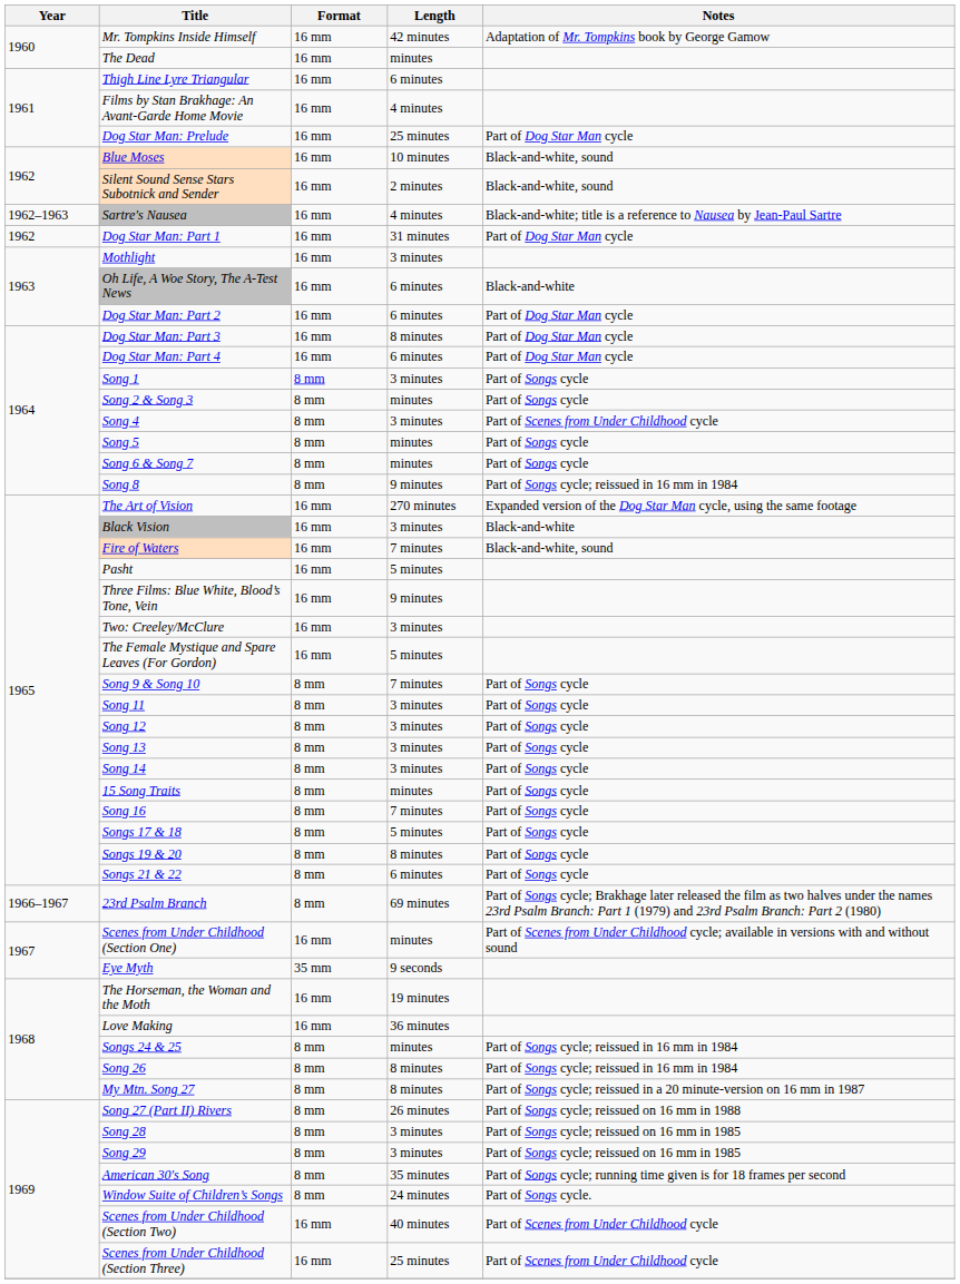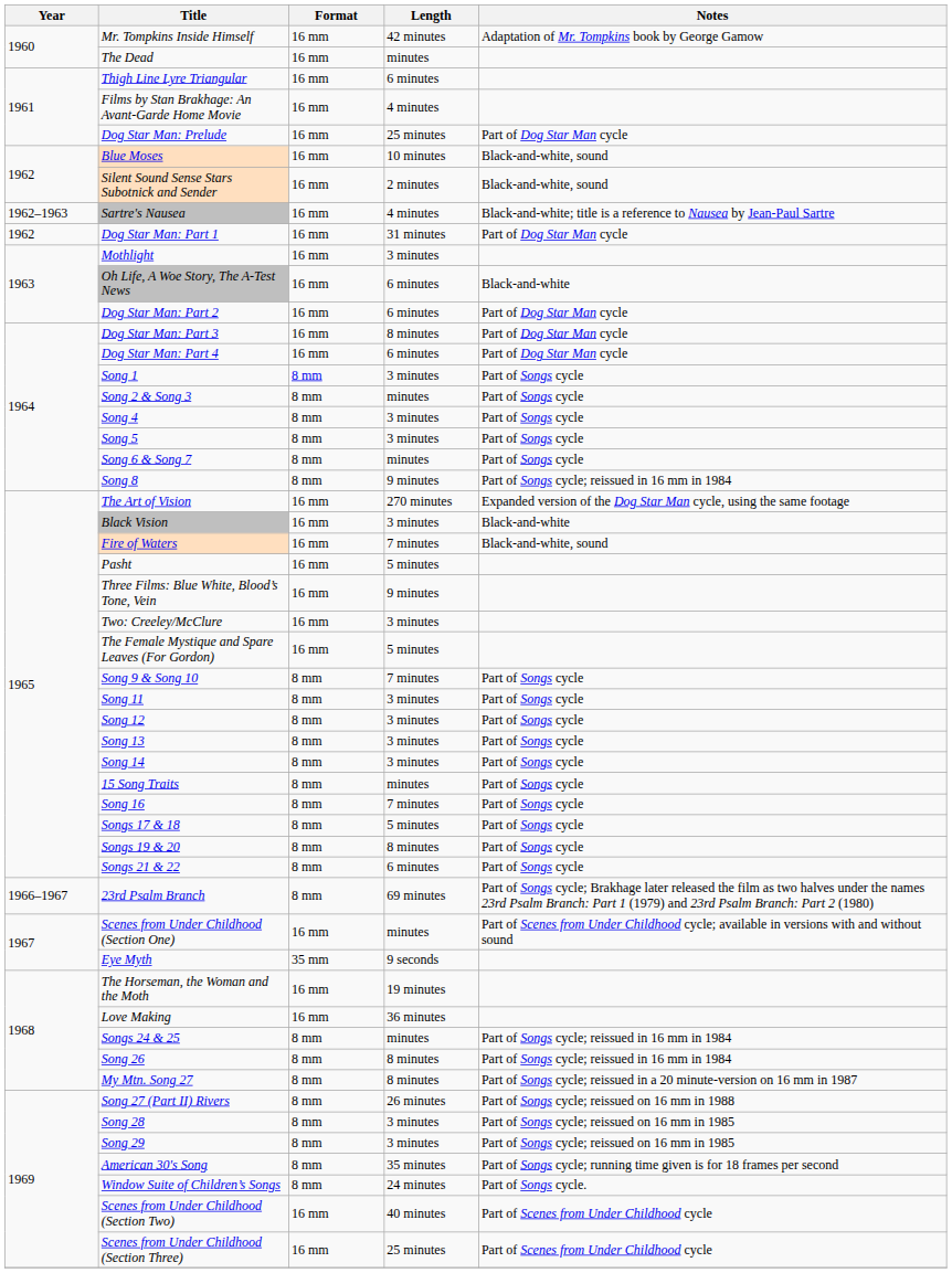Song 4 | Notes: Part of Scenes from Under Childhood cycle -> Part of Songs cycle
Song 5 | Length: minutes -> 3 minutes
